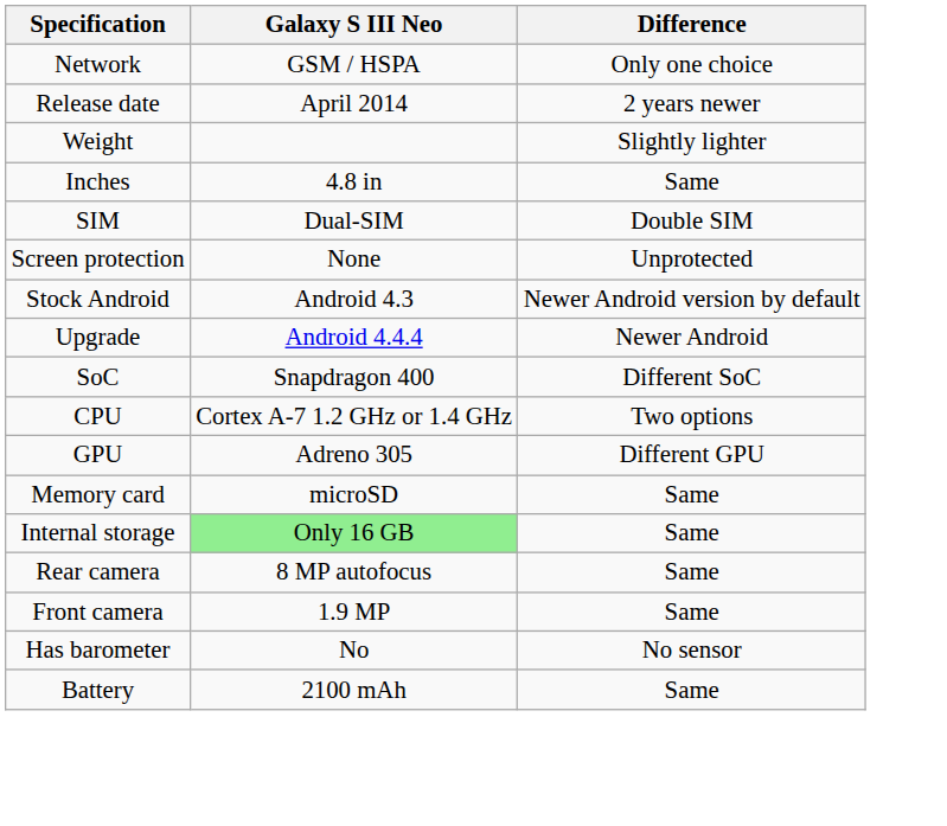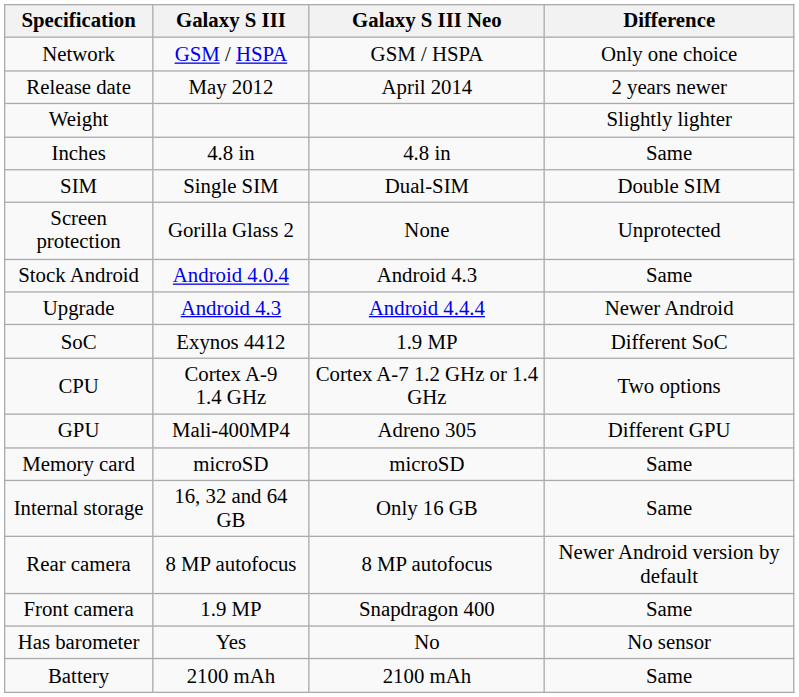+ column: Galaxy S III | GSM / HSPA | May 2012 | 4.8 in | Single SIM | Gorilla Glass 2 | Android 4.0.4 | Android 4.3 | Exynos 4412 | Cortex A-9 1.4 GHz | Mali-400MP4 | microSD | 16, 32 and 64 GB | 8 MP autofocus | 1.9 MP | Yes | 2100 mAh
Stock Android | Difference: Newer Android version by default -> Same
SoC | Galaxy S III Neo: Snapdragon 400 -> 1.9 MP
Internal storage | Galaxy S III Neo: lightgreen background -> no background
Rear camera | Difference: Same -> Newer Android version by default
Front camera | Galaxy S III Neo: 1.9 MP -> Snapdragon 400
